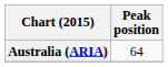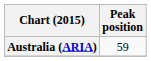Australia (ARIA) | Peak position: 64 -> 59
